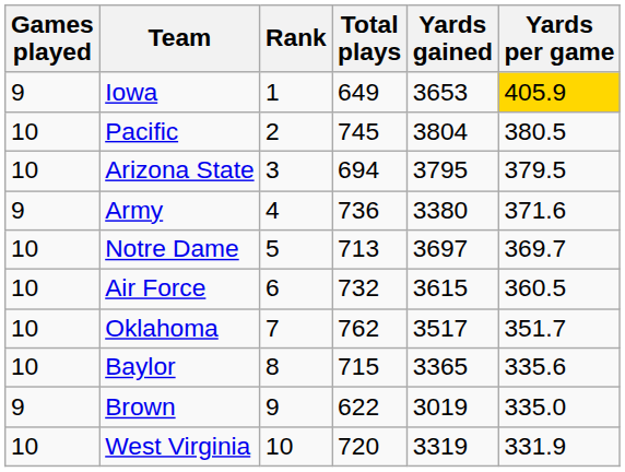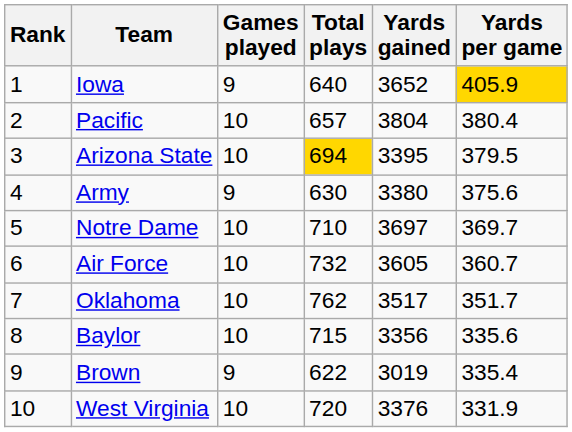columns swapped: Rank <-> Games played
Iowa | Total plays: 649 -> 640
Iowa | Yards gained: 3653 -> 3652
Pacific | Total plays: 745 -> 657
Pacific | Yards per game: 380.5 -> 380.4
Arizona State | Total plays: no background -> gold background
Arizona State | Yards gained: 3795 -> 3395
Army | Total plays: 736 -> 630
Army | Yards per game: 371.6 -> 375.6
Notre Dame | Total plays: 713 -> 710
Air Force | Yards gained: 3615 -> 3605
Air Force | Yards per game: 360.5 -> 360.7
Baylor | Yards gained: 3365 -> 3356
Brown | Yards per game: 335.0 -> 335.4
West Virginia | Yards gained: 3319 -> 3376
